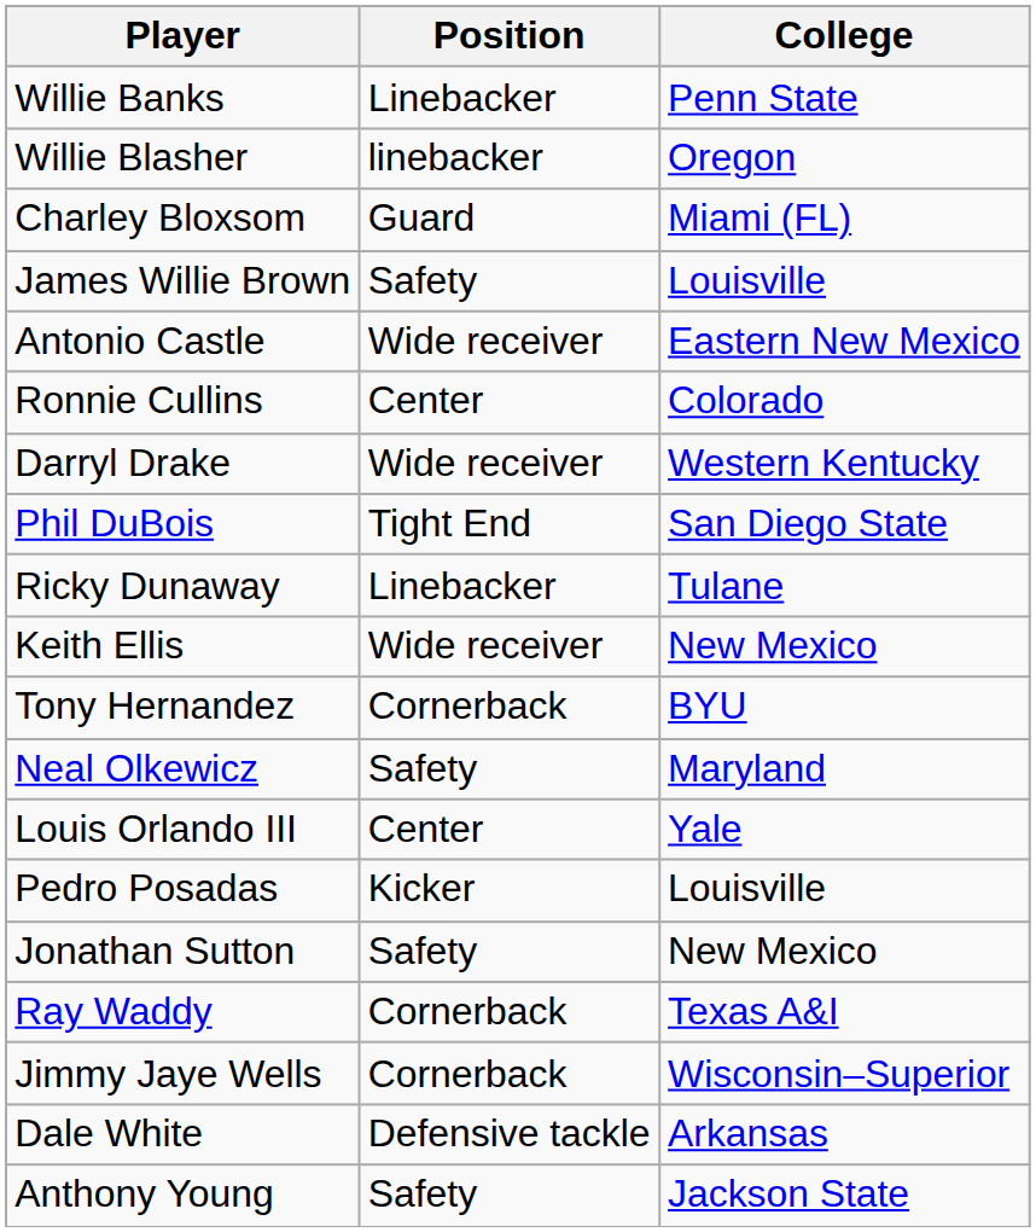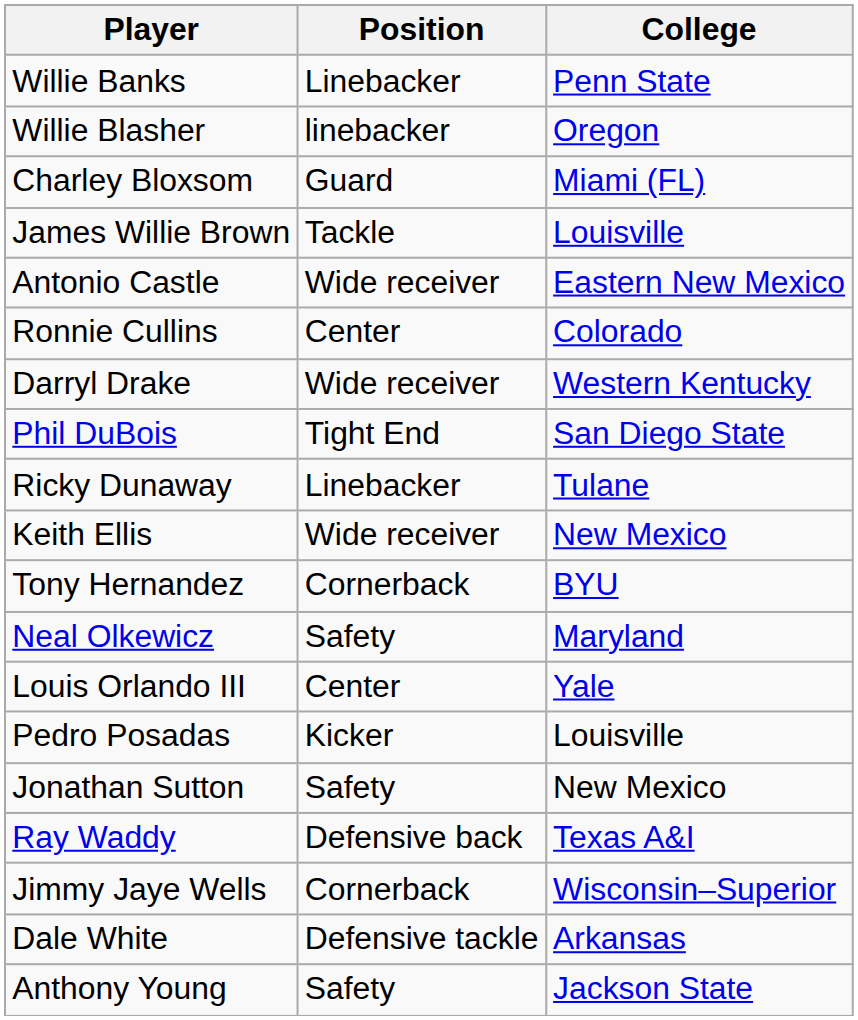James Willie Brown | Position: Safety -> Tackle
Ray Waddy | Position: Cornerback -> Defensive back
